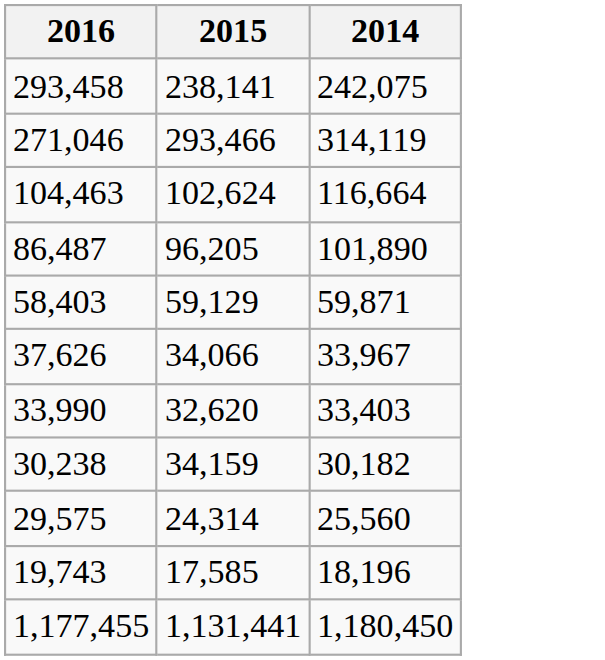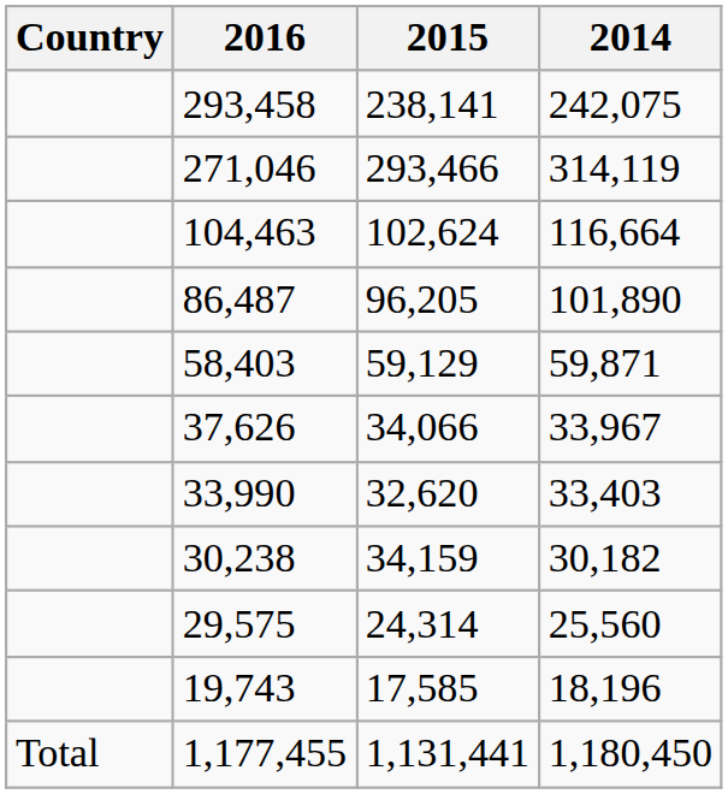+ column: Country | Total
